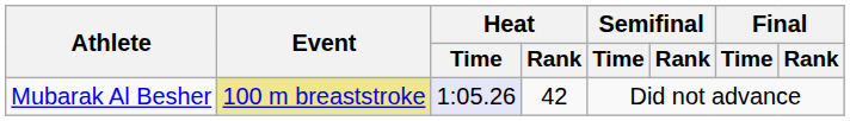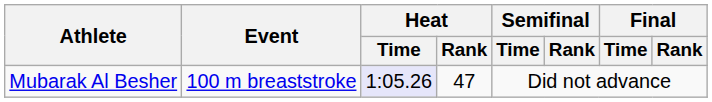Mubarak Al Besher | Event: khaki background -> no background
Mubarak Al Besher | Heat / Rank: 42 -> 47
